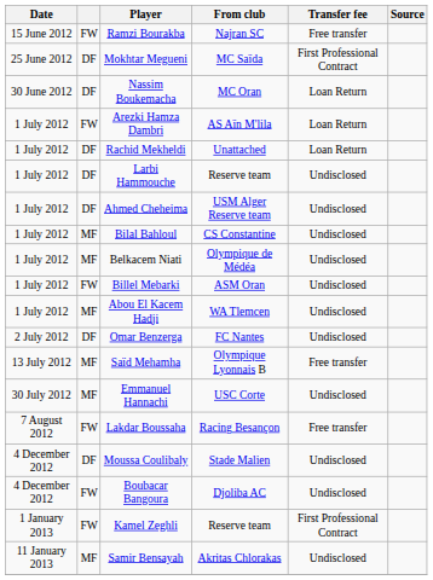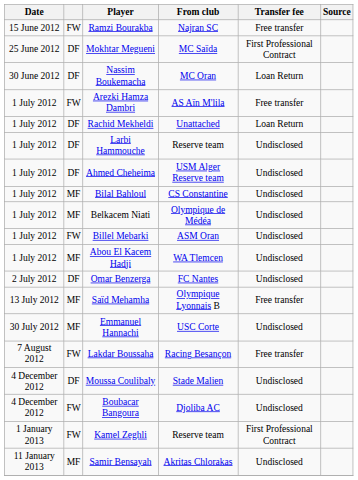Arezki Hamza Dambri | Transfer fee: Loan Return -> Free transfer
